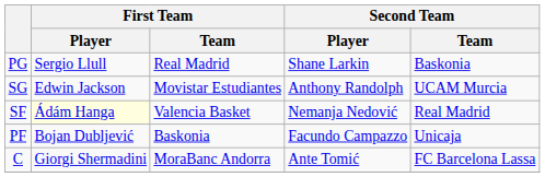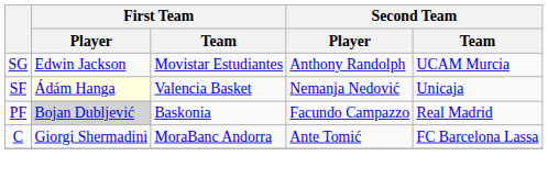- row: PG | Sergio Llull | Real Madrid | Shane Larkin | Baskonia
SF | Second Team / Team: Real Madrid -> Unicaja
PF | First Team / Player: no background -> lightgrey background
PF | Second Team / Team: Unicaja -> Real Madrid
